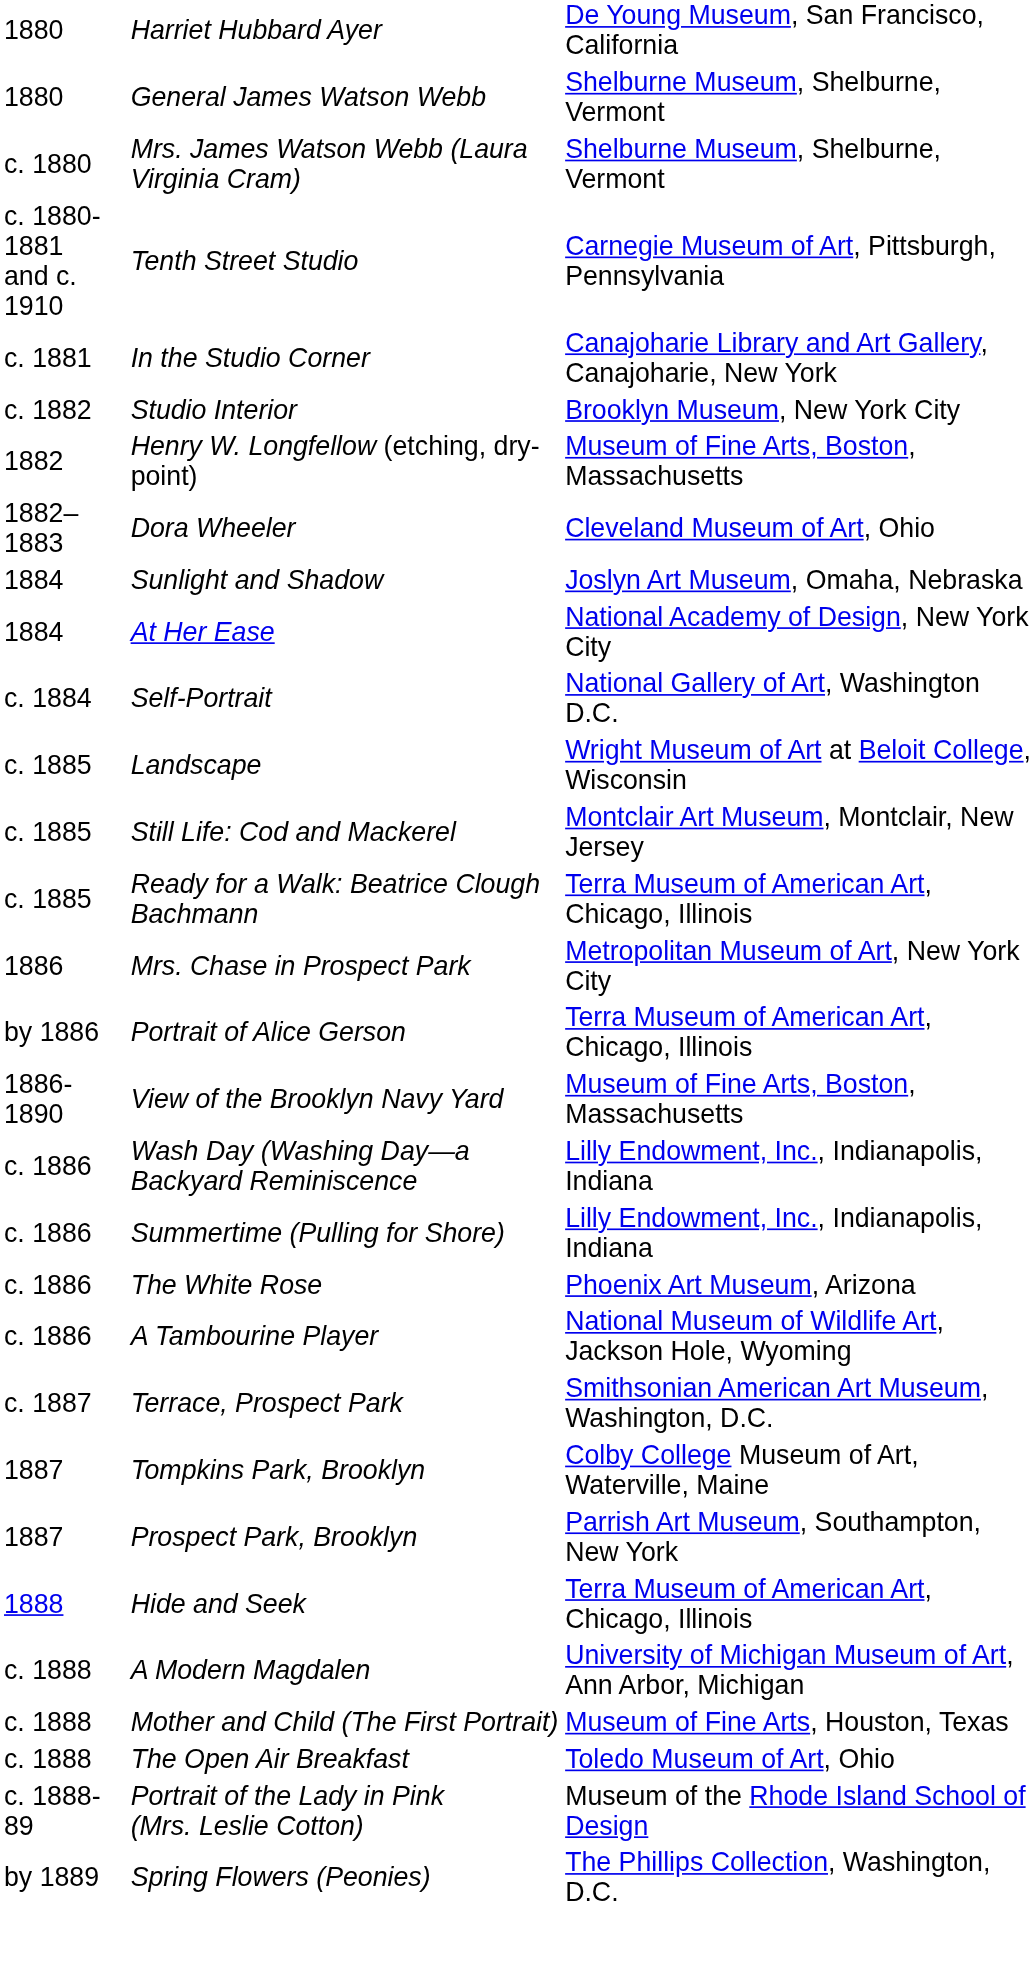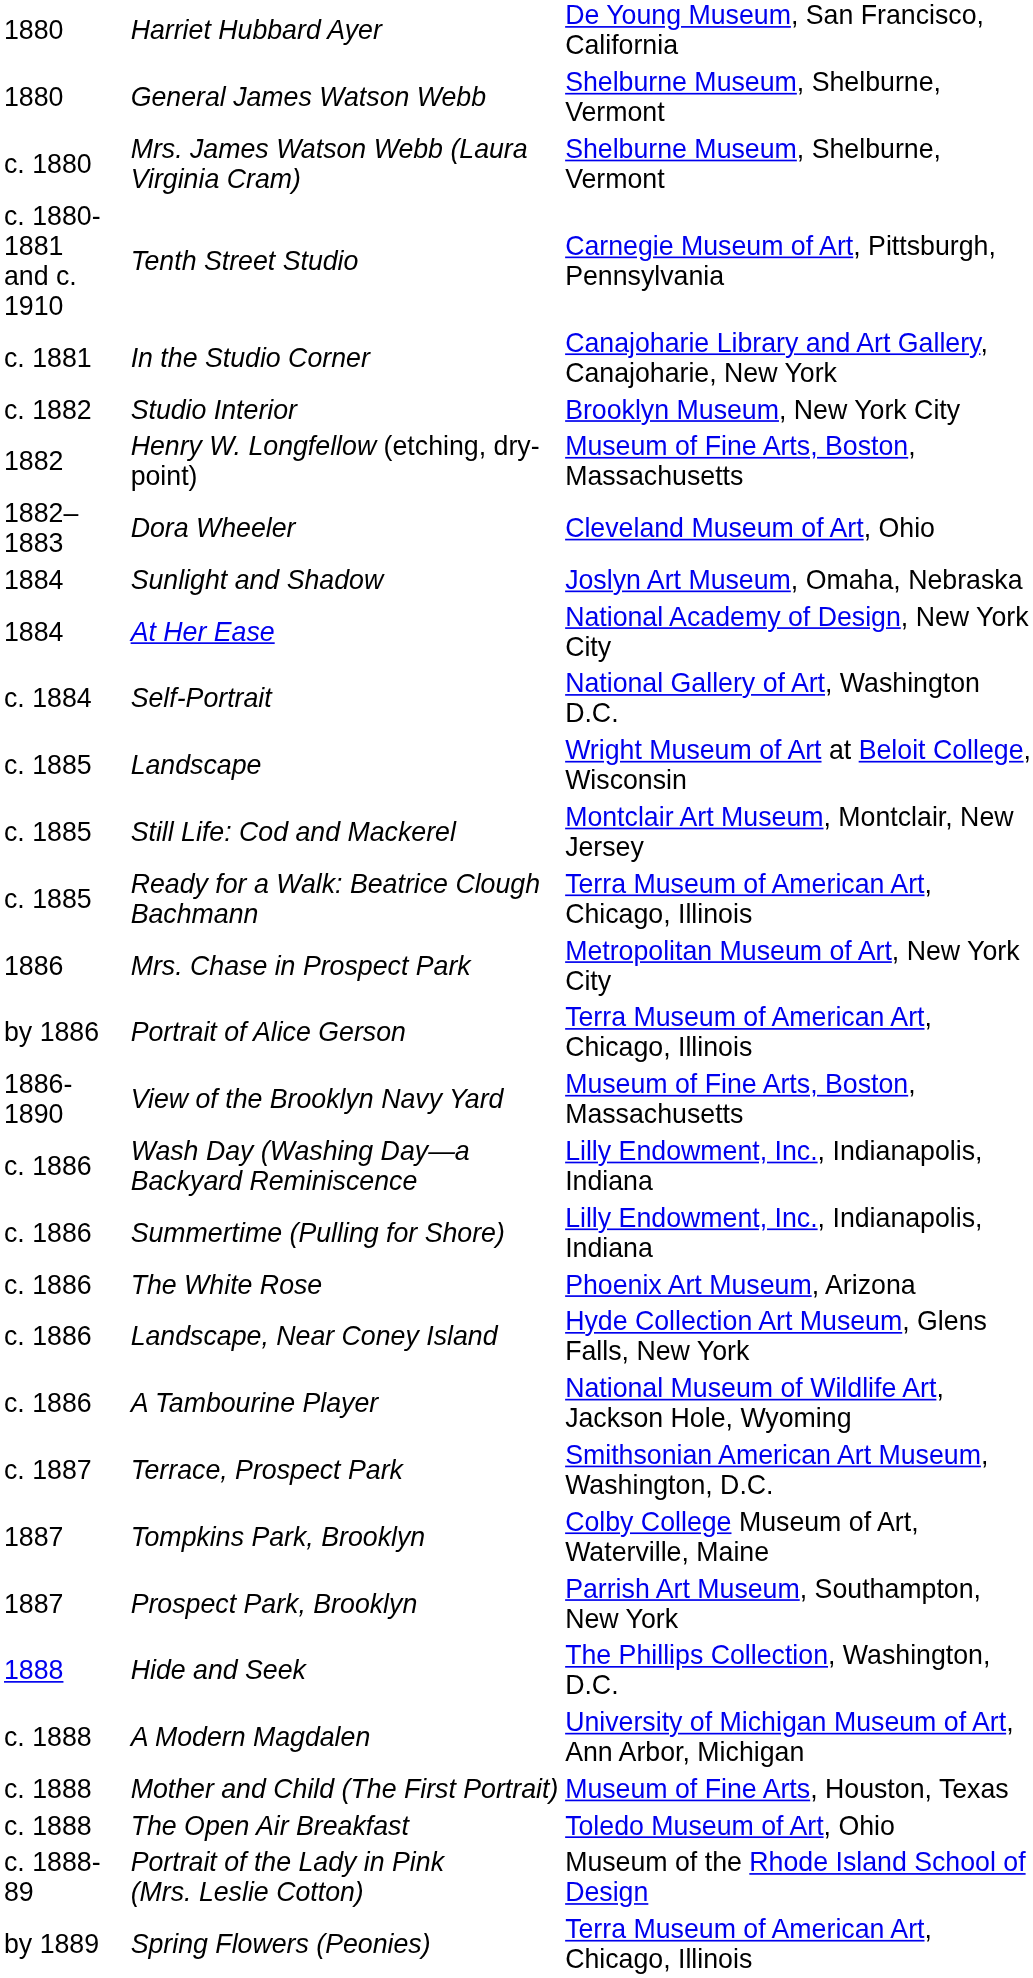+ row: c. 1886 | Landscape, Near Coney Island | Hyde Collection Art Museum, Glens Falls, New York
Hide and Seek | column 3: Terra Museum of American Art, Chicago, Illinois -> The Phillips Collection, Washington, D.C.
Spring Flowers (Peonies) | column 3: The Phillips Collection, Washington, D.C. -> Terra Museum of American Art, Chicago, Illinois
